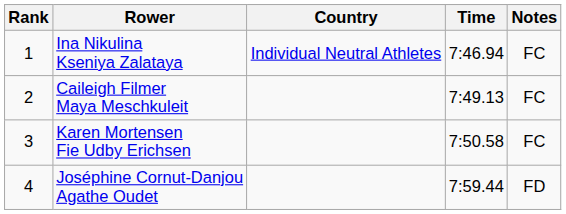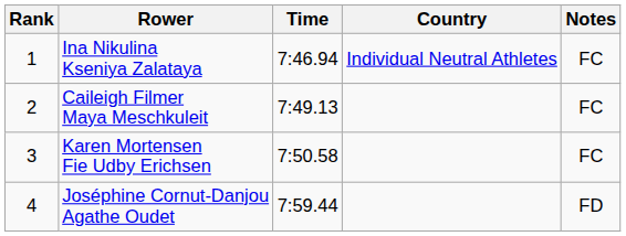columns swapped: Country <-> Time
